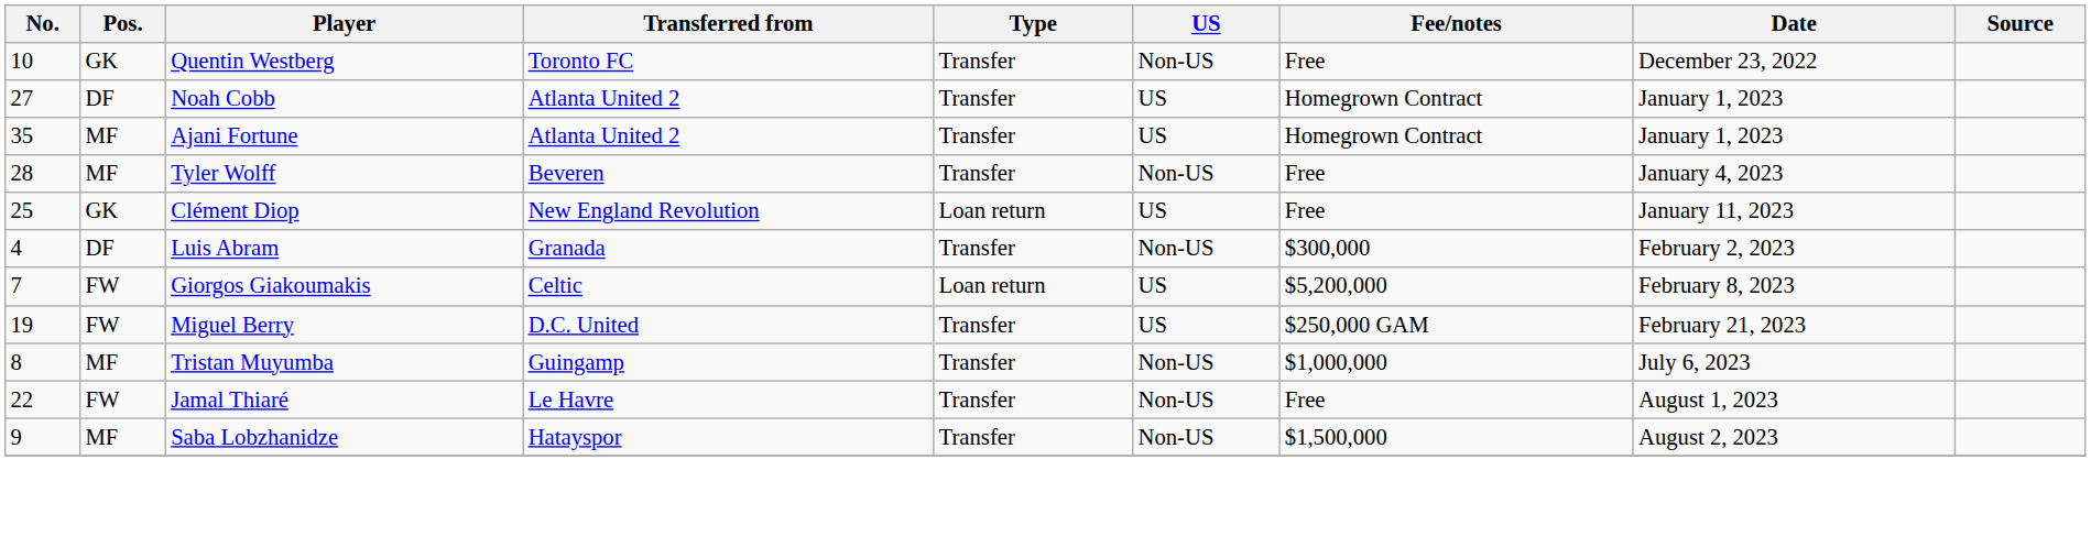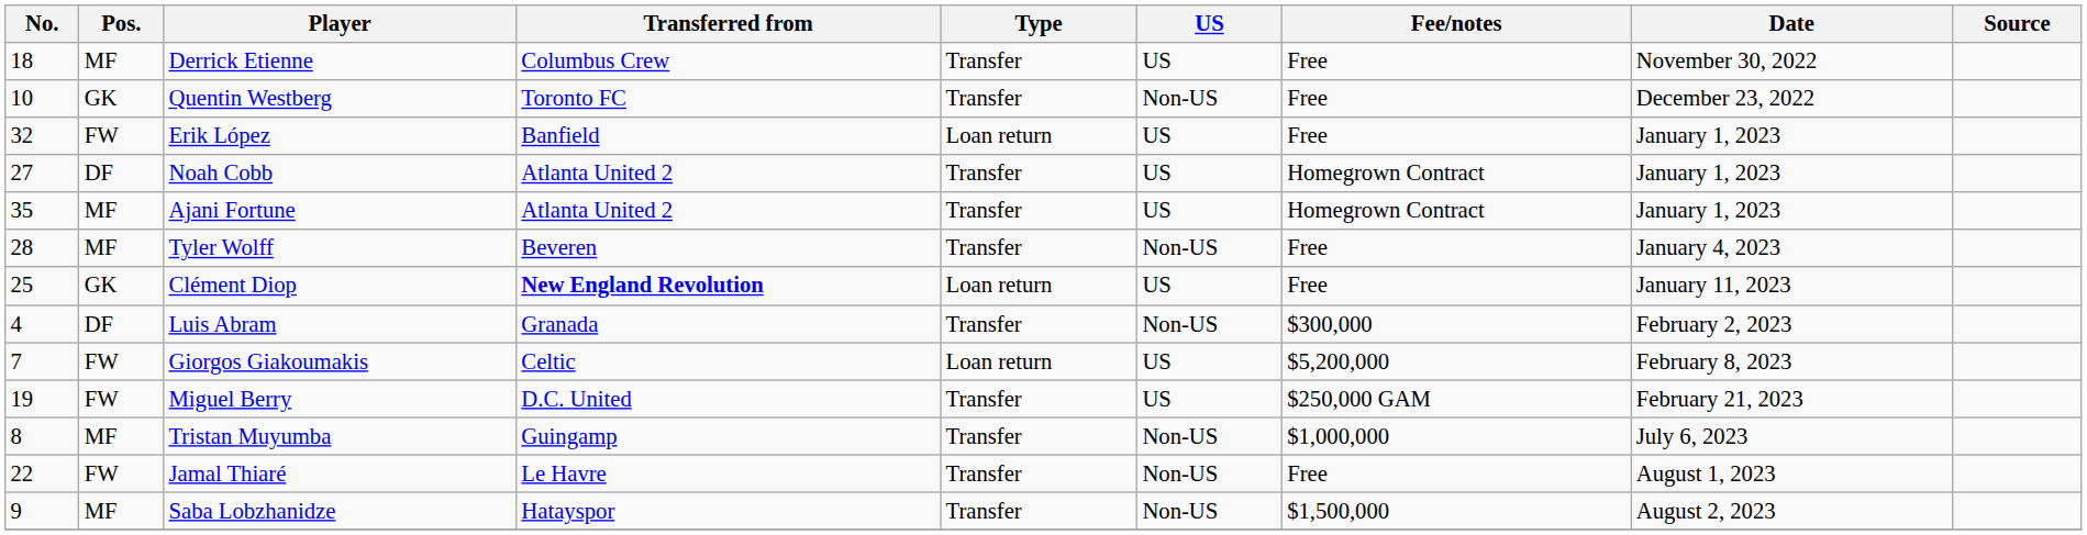+ row: 18 | MF | Derrick Etienne | Columbus Crew | Transfer | US | Free | November 30, 2022
+ row: 32 | FW | Erik López | Banfield | Loan return | US | Free | January 1, 2023
Clément Diop | Transferred from: normal -> bold
